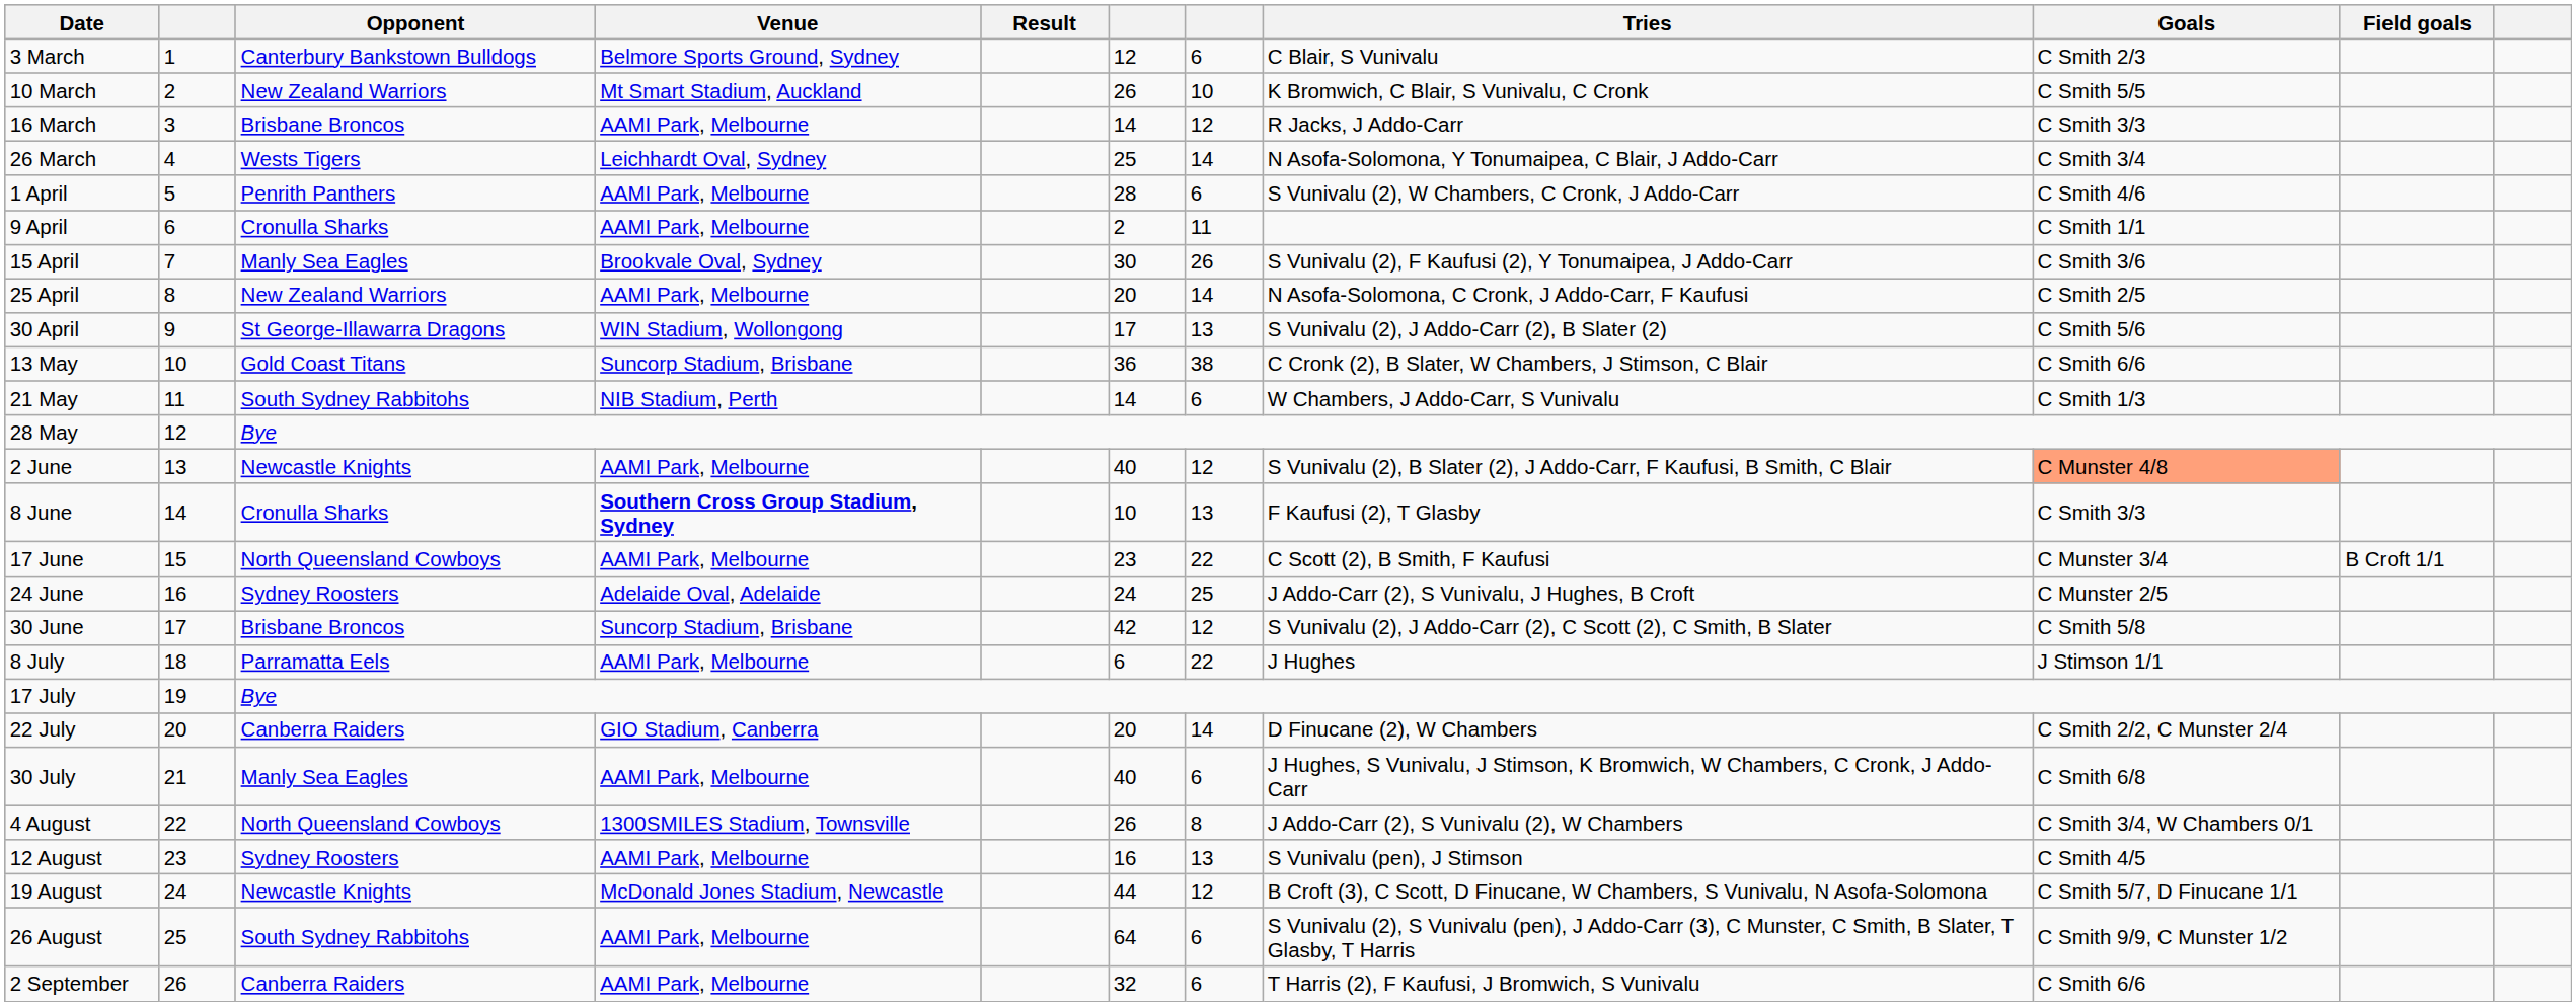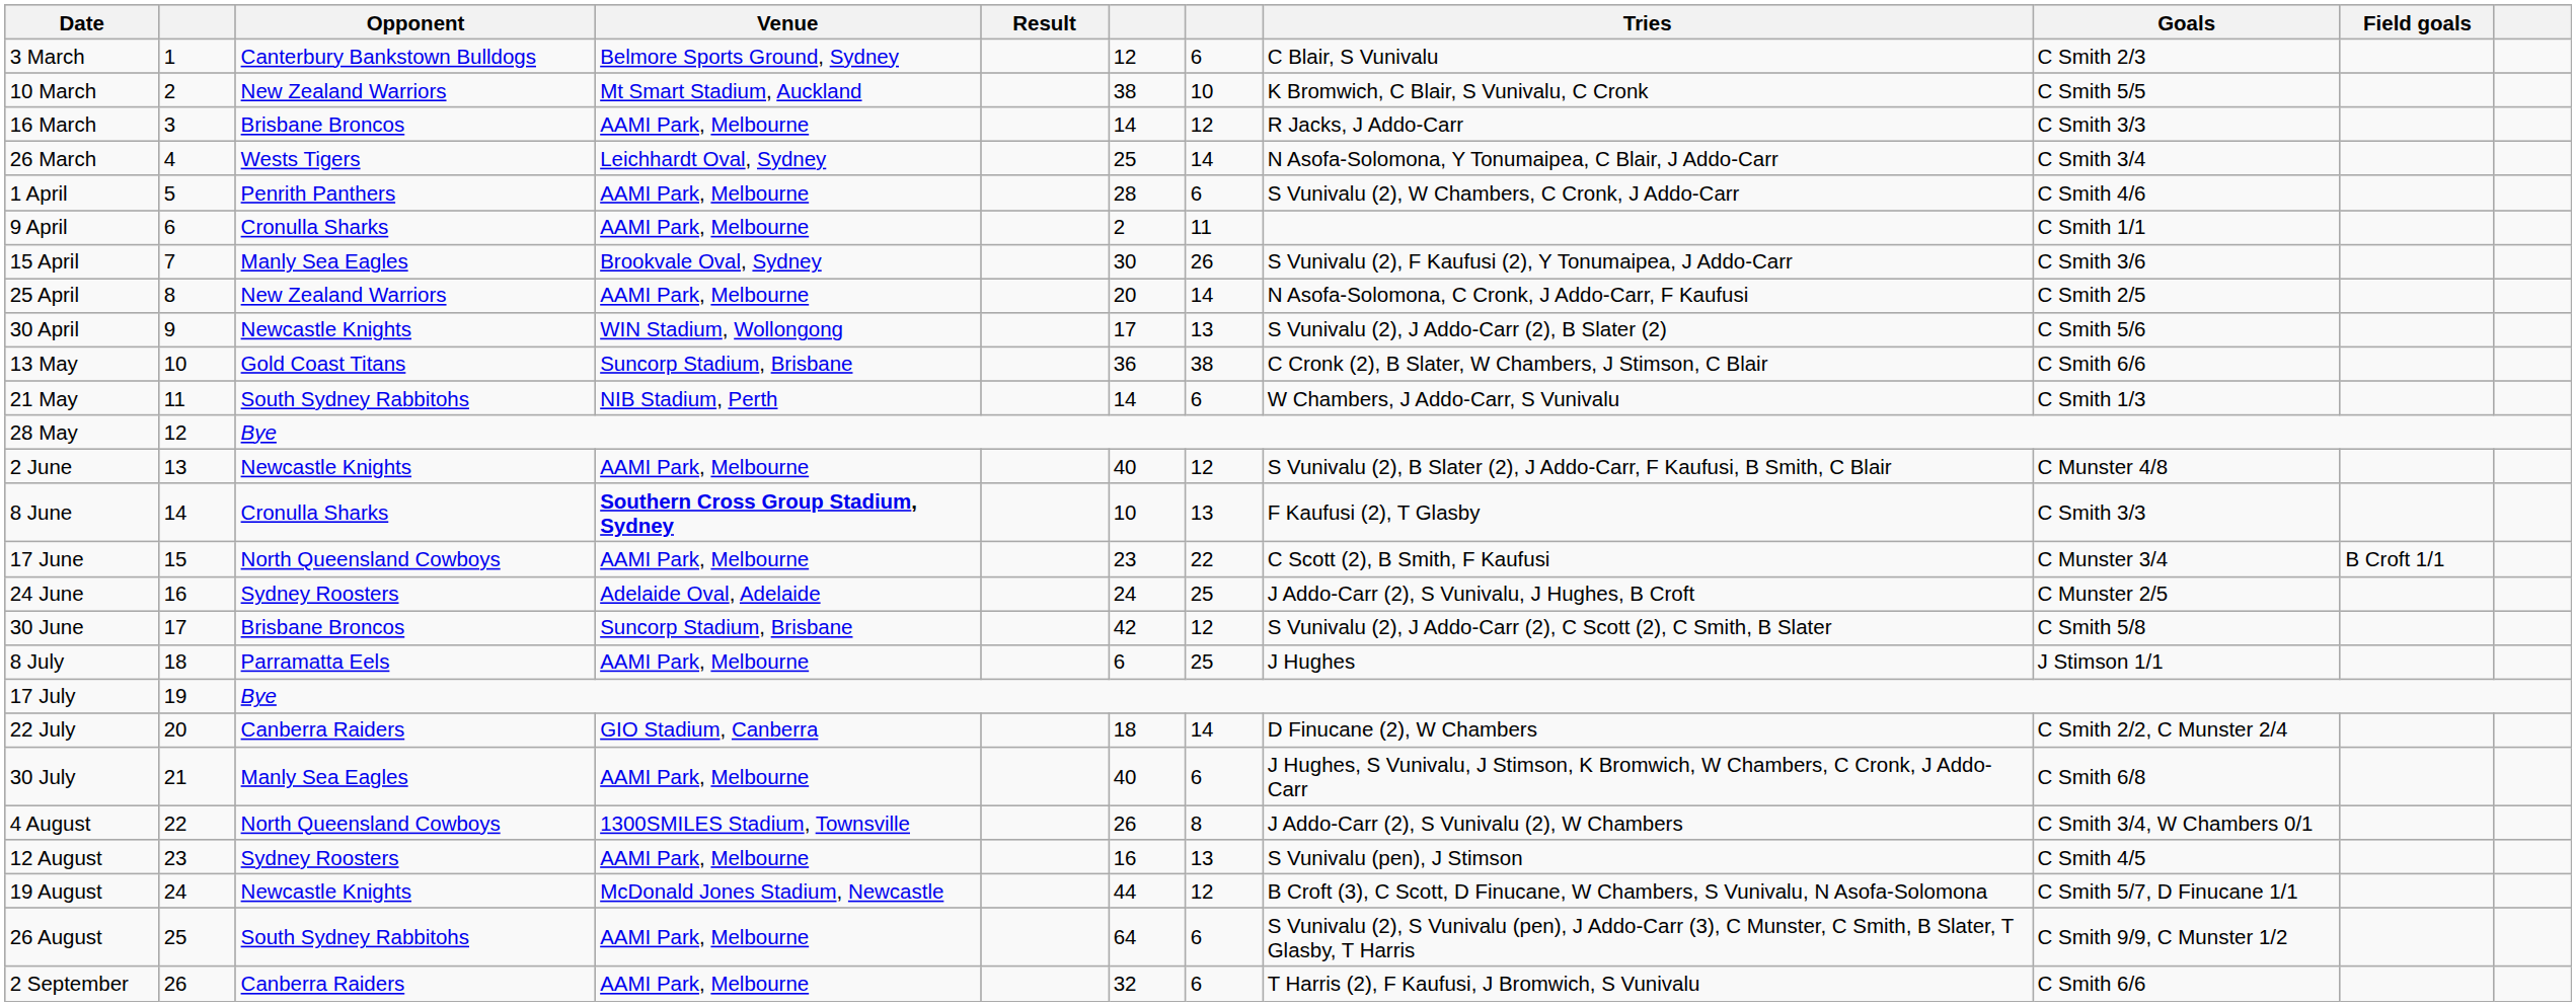10 March | column 6: 26 -> 38
30 April | Opponent: St George-Illawarra Dragons -> Newcastle Knights
2 June | Goals: lightsalmon background -> no background
8 July | column 7: 22 -> 25
22 July | column 6: 20 -> 18
